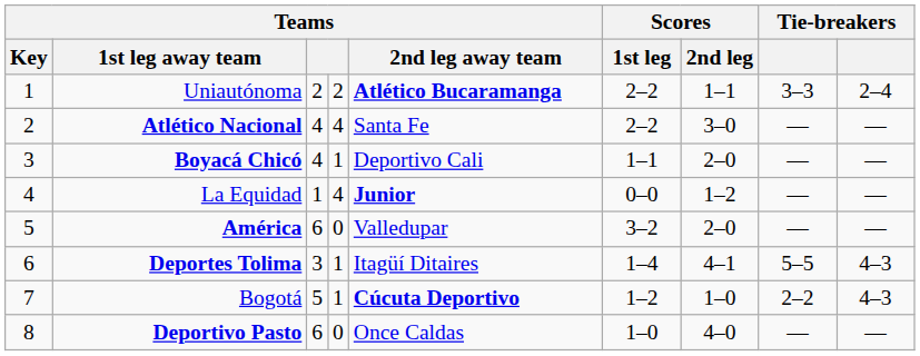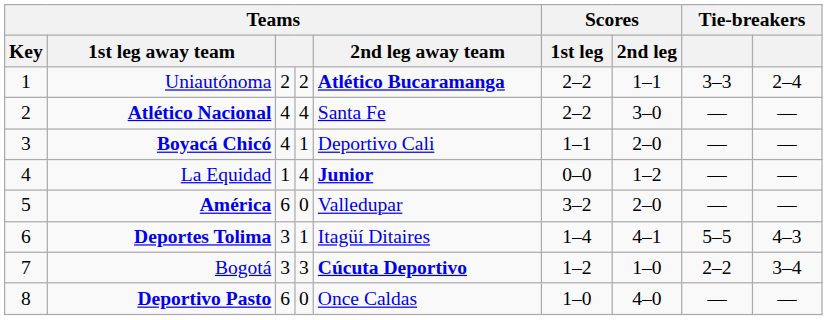Bogotá | column 3: 5 -> 3
Bogotá | column 4: 1 -> 3
Bogotá | column 9: 4–3 -> 3–4
